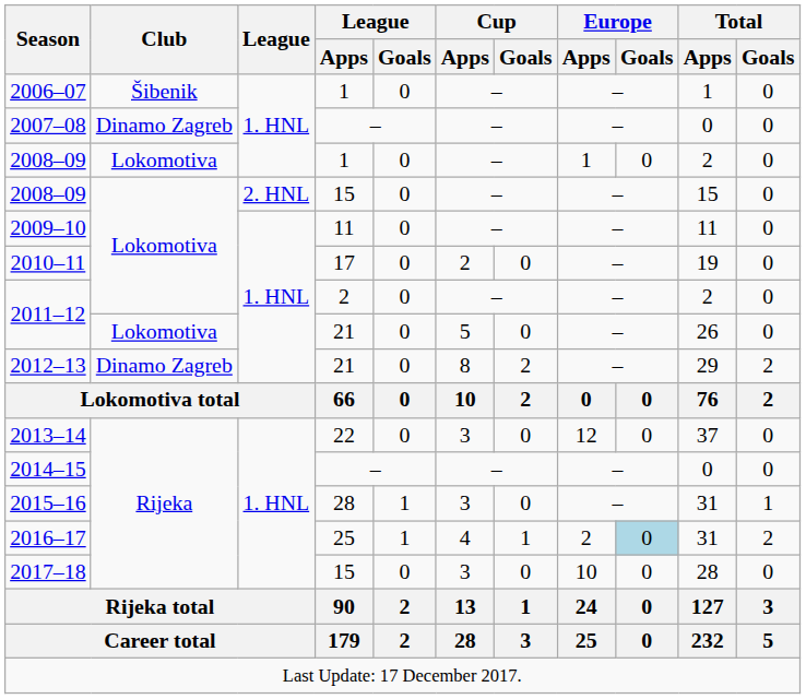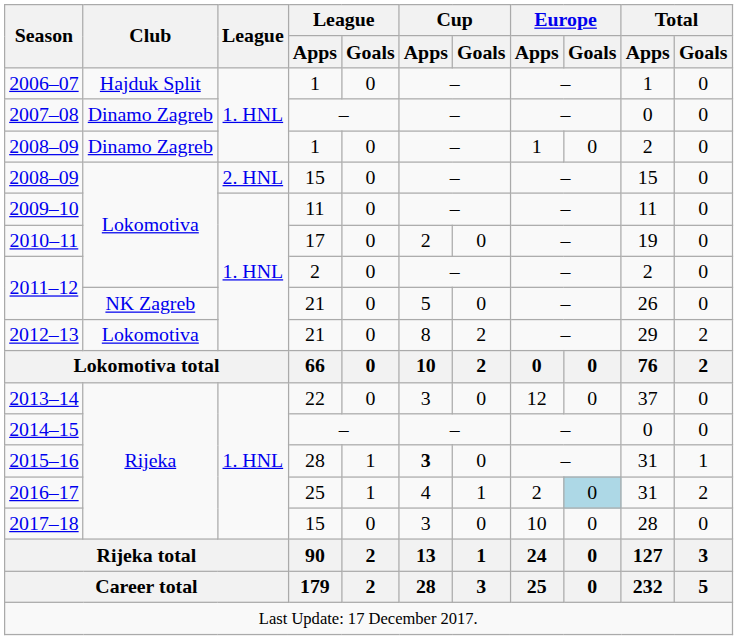2006–07 | Club: Šibenik -> Hajduk Split
2008–09 / 1 | Club: Lokomotiva -> Dinamo Zagreb
2011–12 / 21 | Club: Lokomotiva -> NK Zagreb
2012–13 | Club: Dinamo Zagreb -> Lokomotiva
2015–16 | Cup / Apps: normal -> bold
